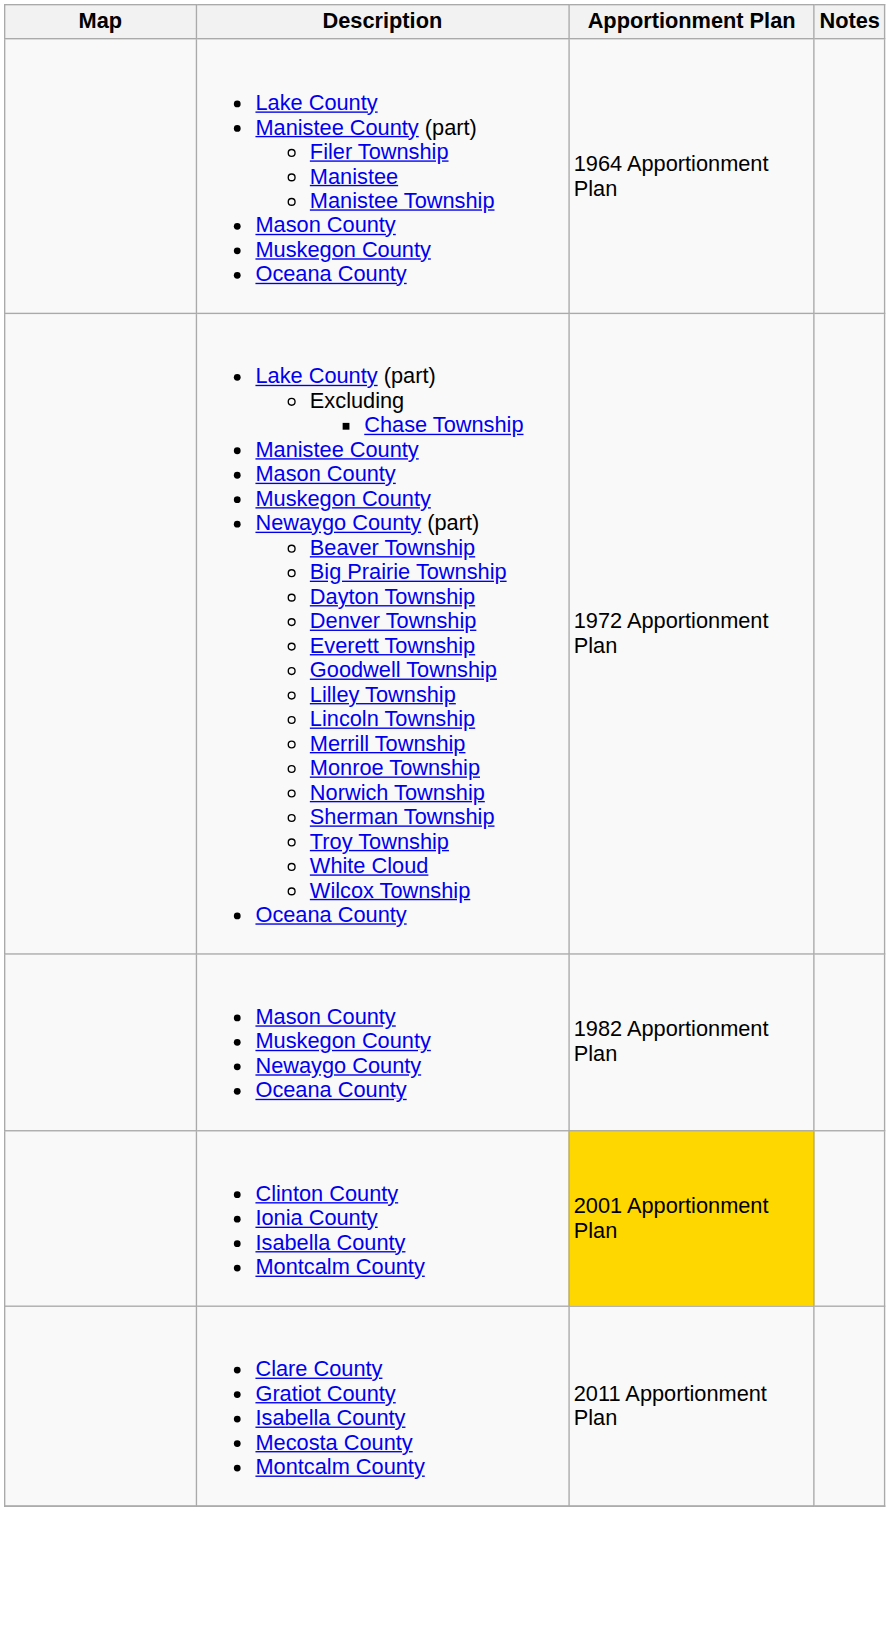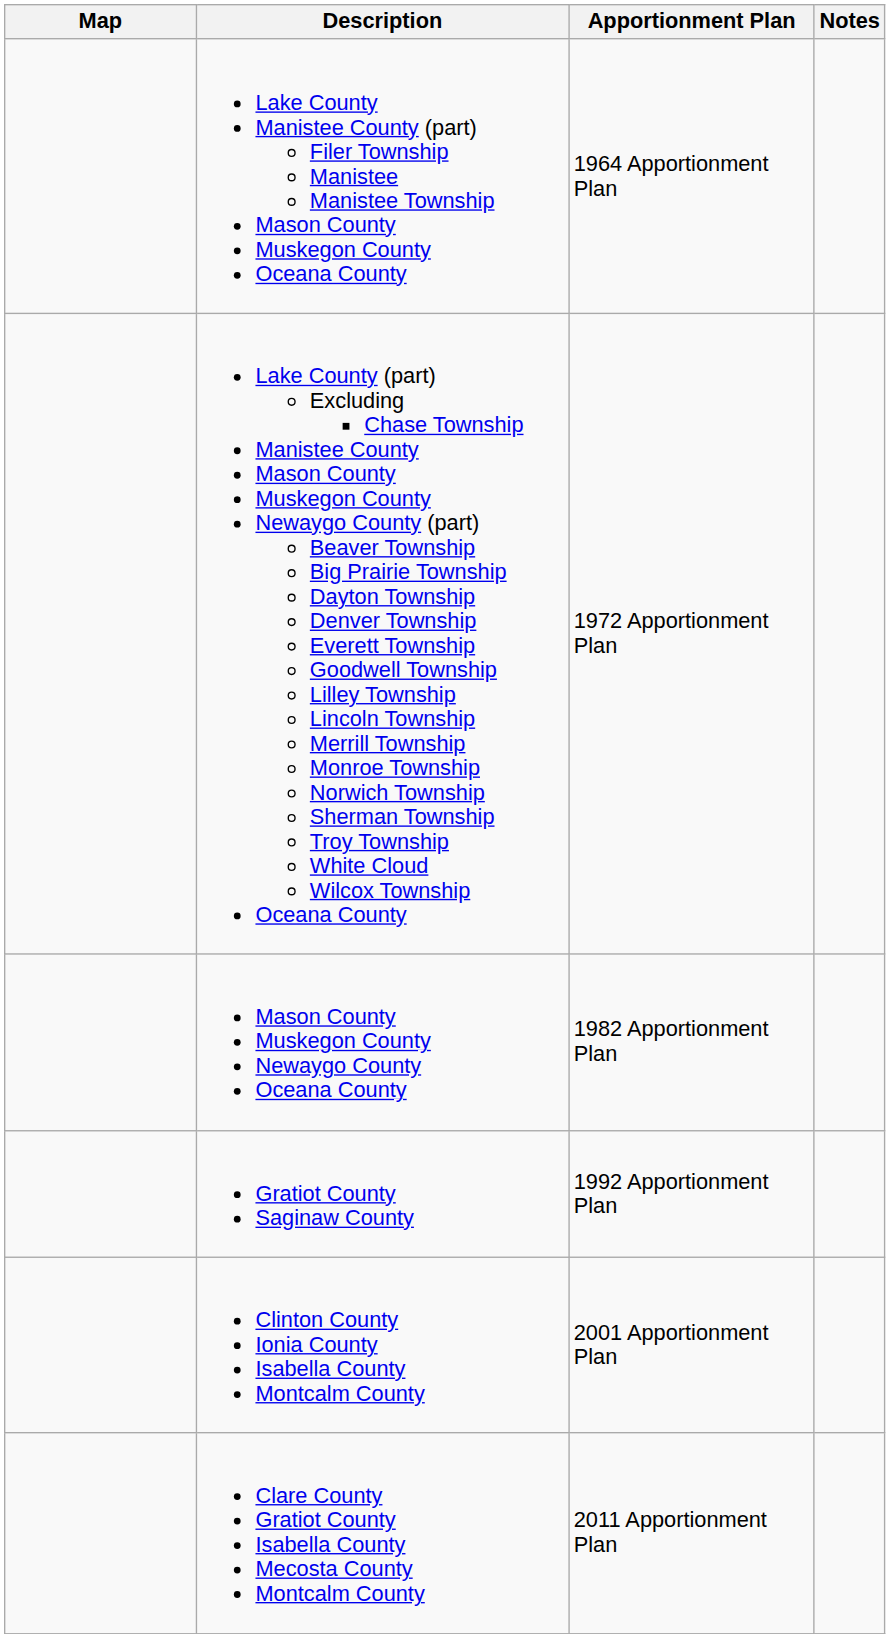+ row: Gratiot County Saginaw County | 1992 Apportionment Plan
Clinton County Ionia County Isabella County Montcalm County | Apportionment Plan: gold background -> no background
